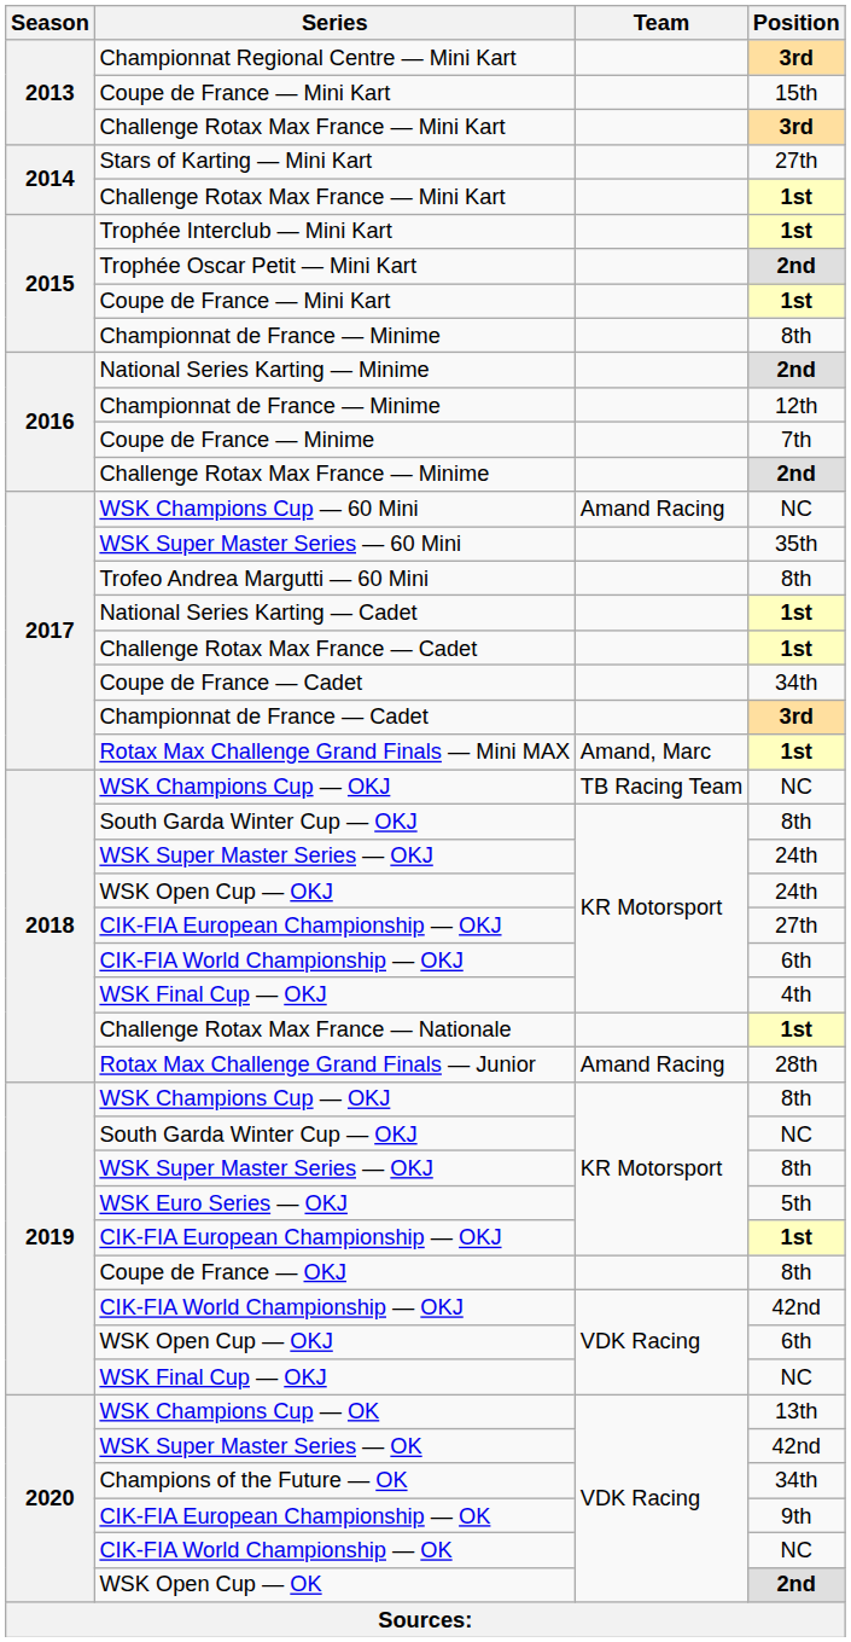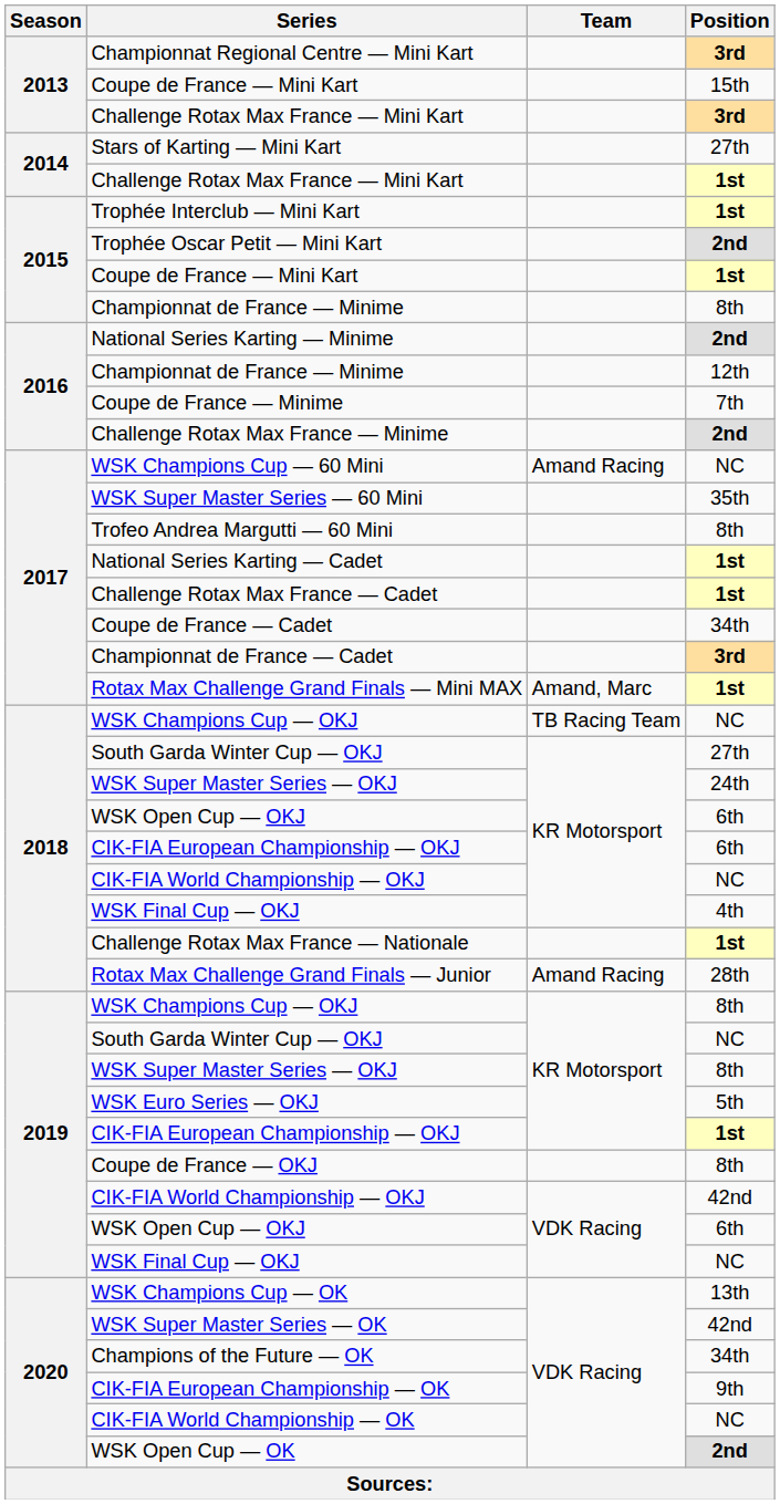2018 / South Garda Winter Cup — OKJ | Position: 8th -> 27th
2018 / WSK Open Cup — OKJ | Position: 24th -> 6th
2018 / CIK-FIA European Championship — OKJ | Position: 27th -> 6th
2018 / CIK-FIA World Championship — OKJ | Position: 6th -> NC
